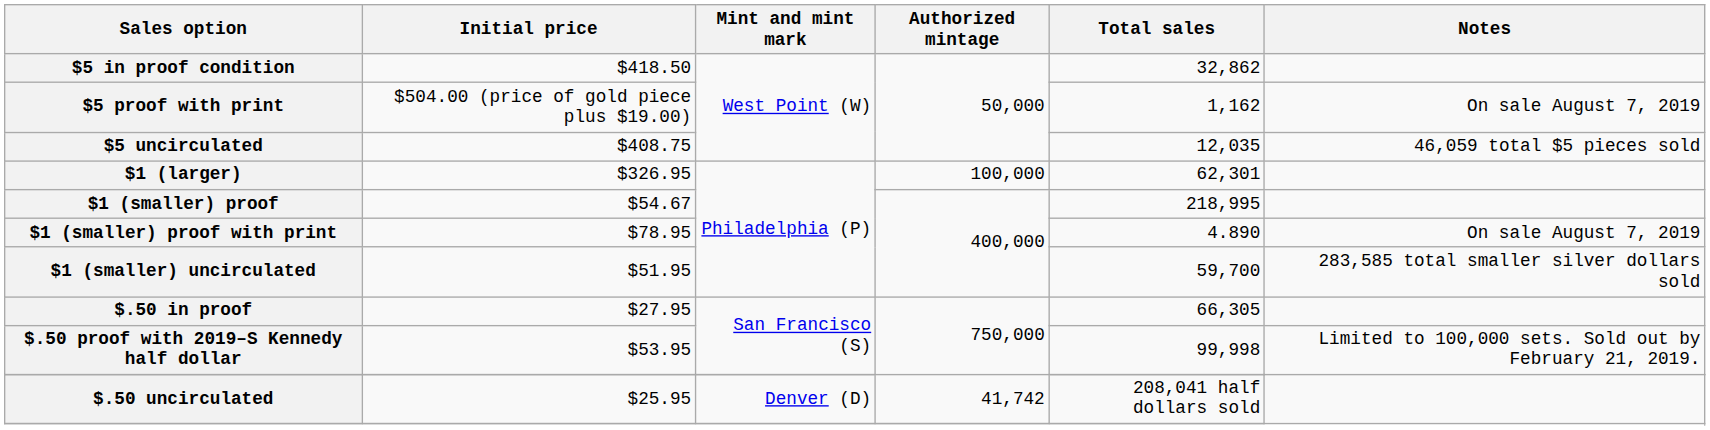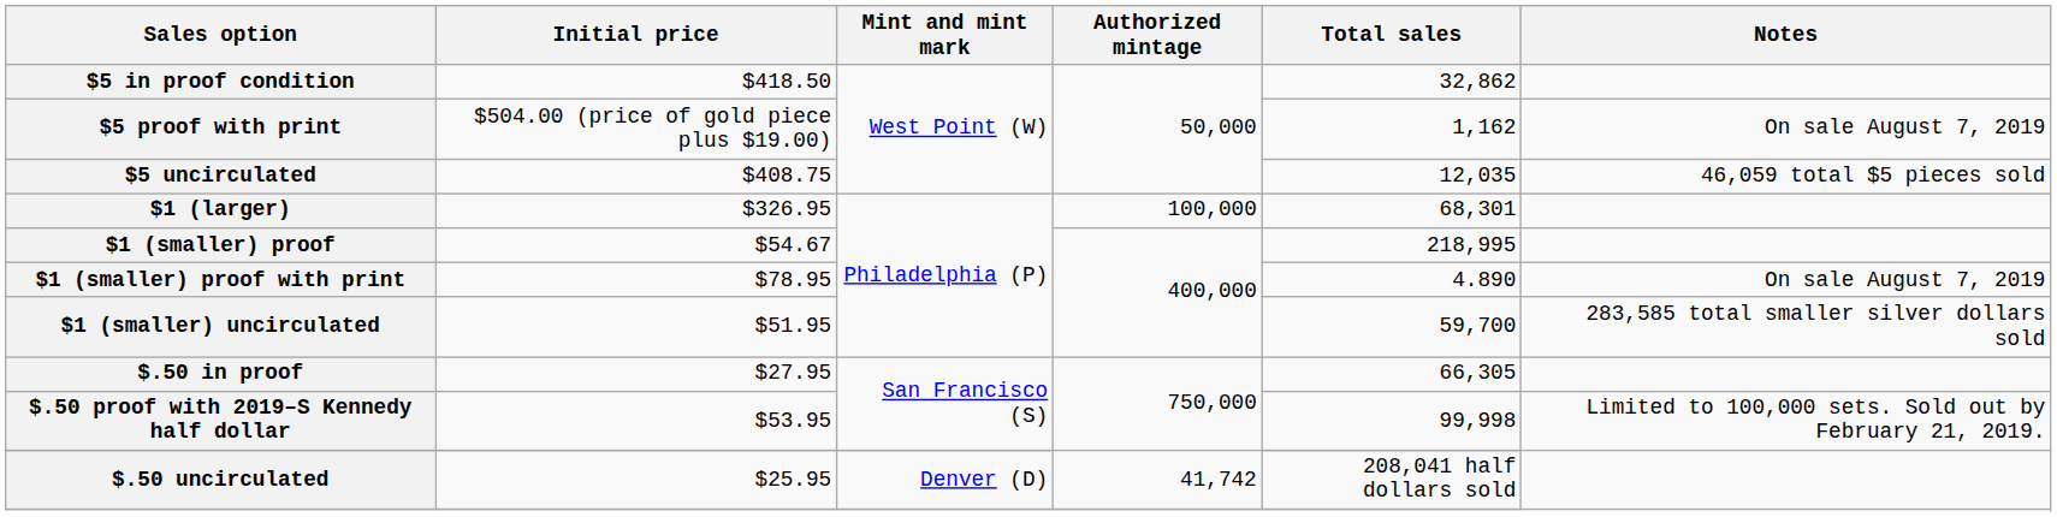$1 (larger) | Total sales: 62,301 -> 68,301
